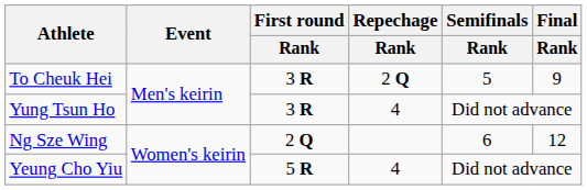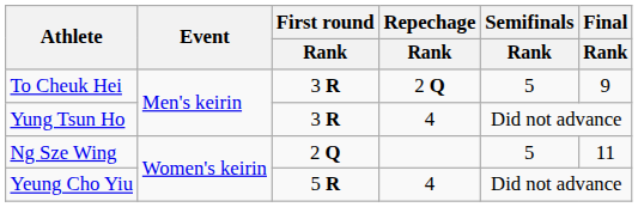Ng Sze Wing | Semifinals / Rank: 6 -> 5
Ng Sze Wing | Final / Rank: 12 -> 11
